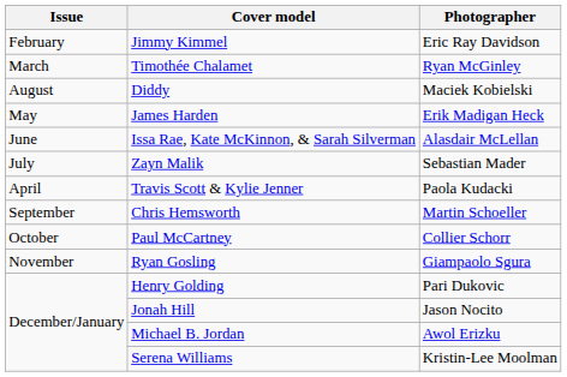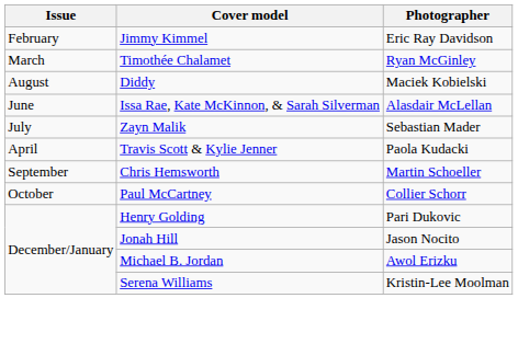- row: May | James Harden | Erik Madigan Heck
- row: November | Ryan Gosling | Giampaolo Sgura
